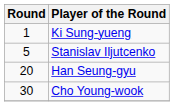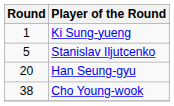Cho Young-wook | Round: 30 -> 38
